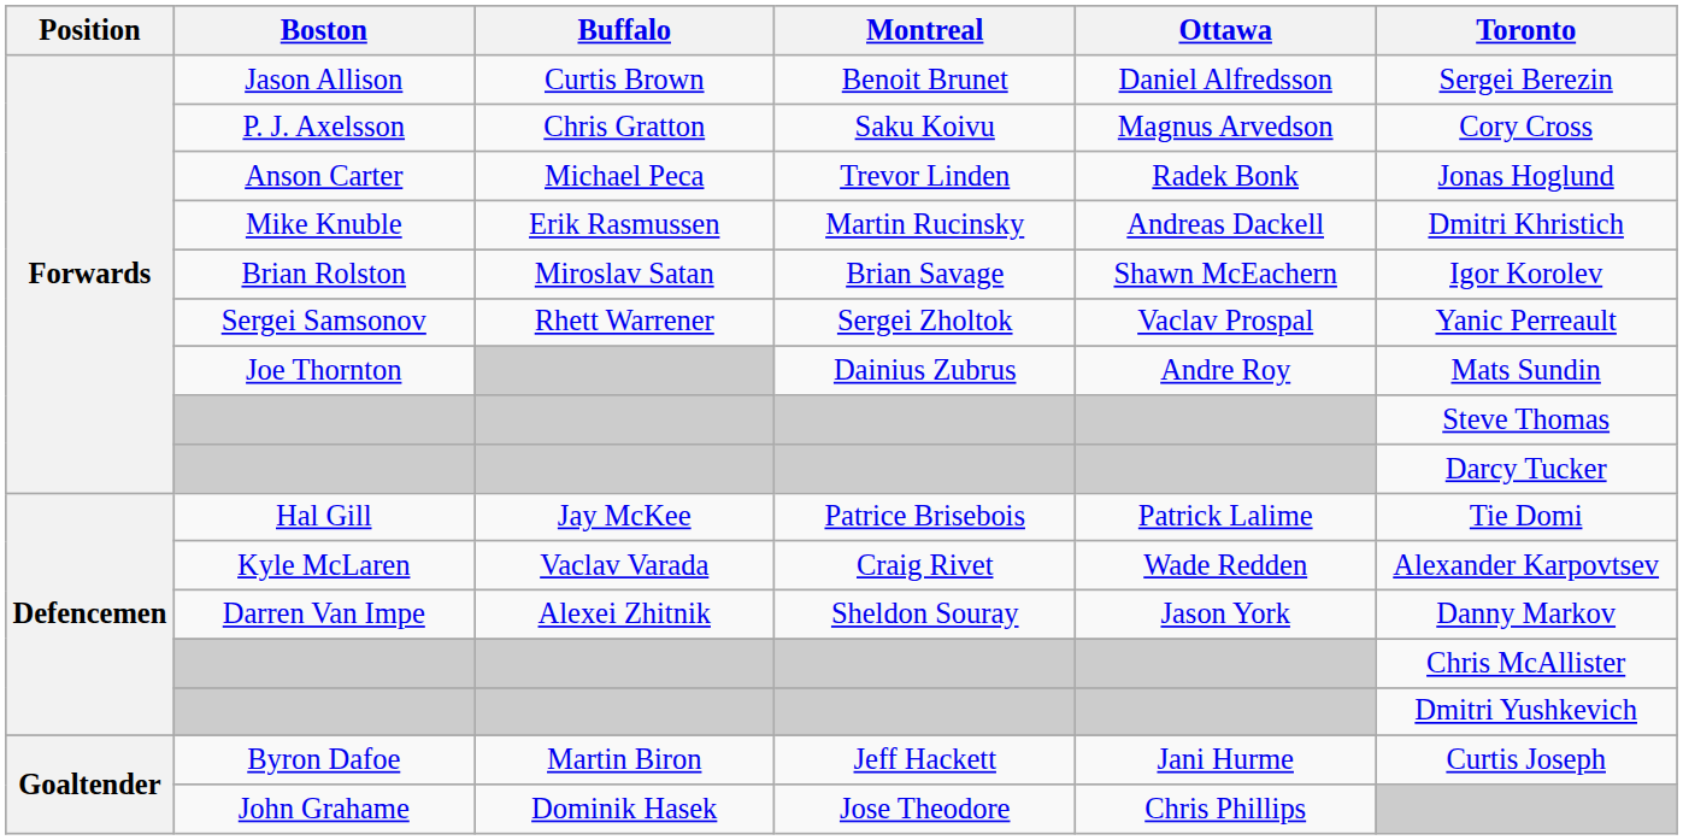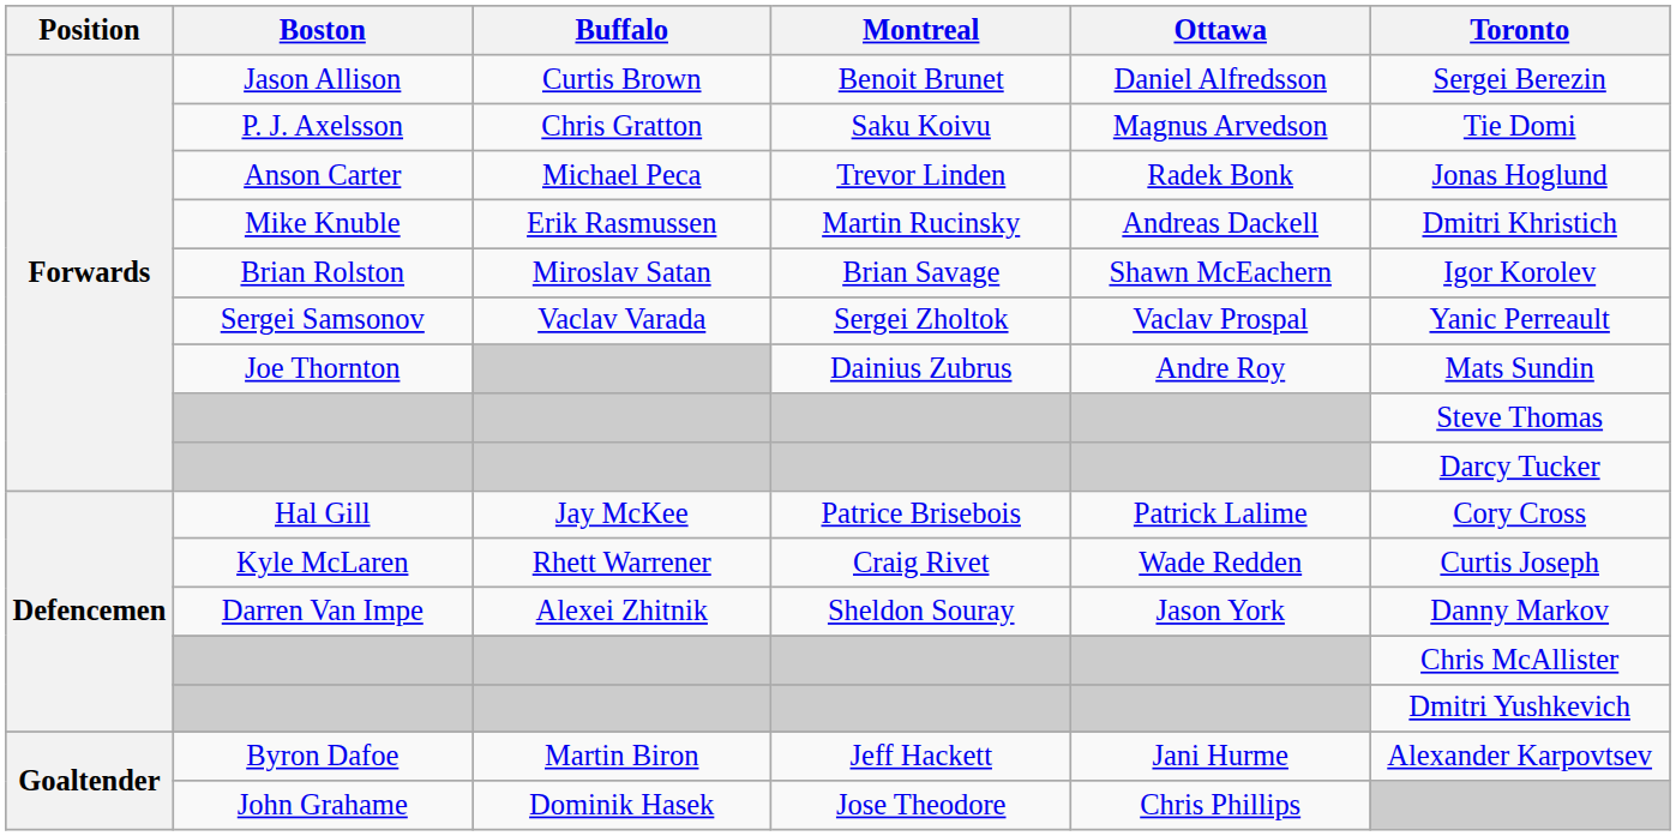P. J. Axelsson | Toronto: Cory Cross -> Tie Domi
Sergei Samsonov | Buffalo: Rhett Warrener -> Vaclav Varada
Hal Gill | Toronto: Tie Domi -> Cory Cross
Kyle McLaren | Buffalo: Vaclav Varada -> Rhett Warrener
Kyle McLaren | Toronto: Alexander Karpovtsev -> Curtis Joseph
Byron Dafoe | Toronto: Curtis Joseph -> Alexander Karpovtsev
